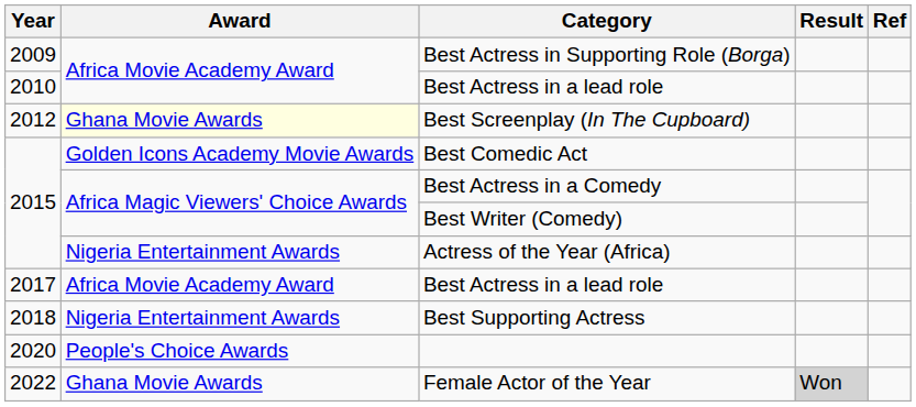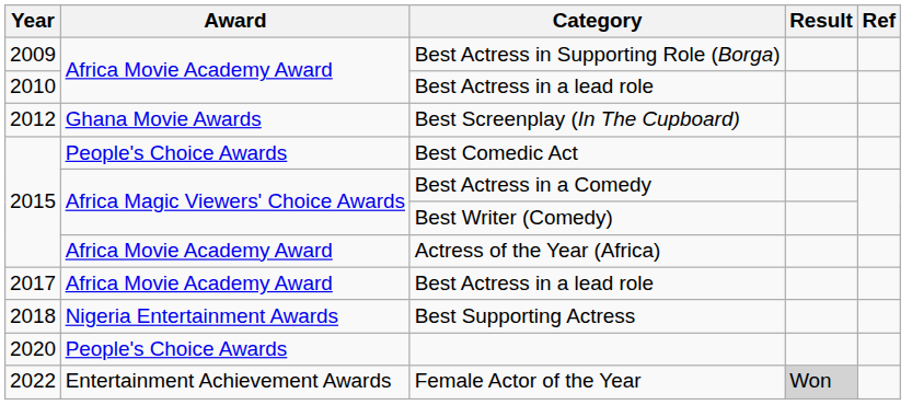Best Screenplay (In The Cupboard) | Award: lightyellow background -> no background
Best Comedic Act | Award: Golden Icons Academy Movie Awards -> People's Choice Awards
Actress of the Year (Africa) | Award: Nigeria Entertainment Awards -> Africa Movie Academy Award
Female Actor of the Year | Award: Ghana Movie Awards -> Entertainment Achievement Awards
